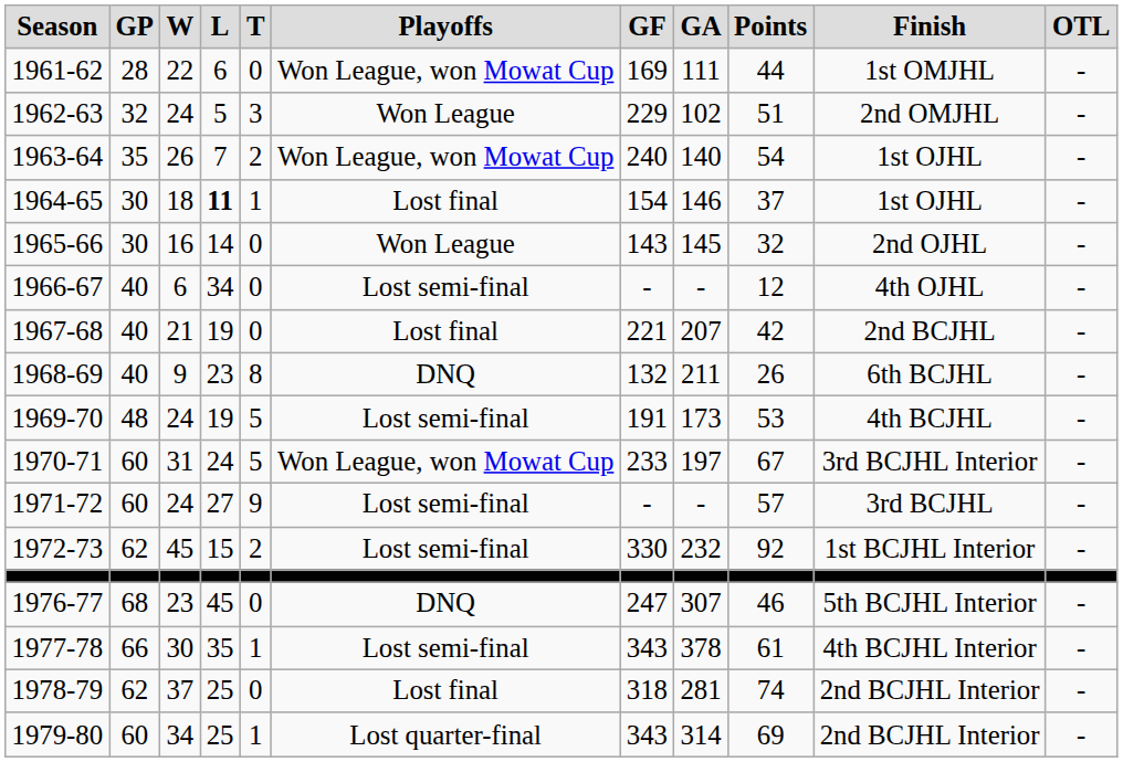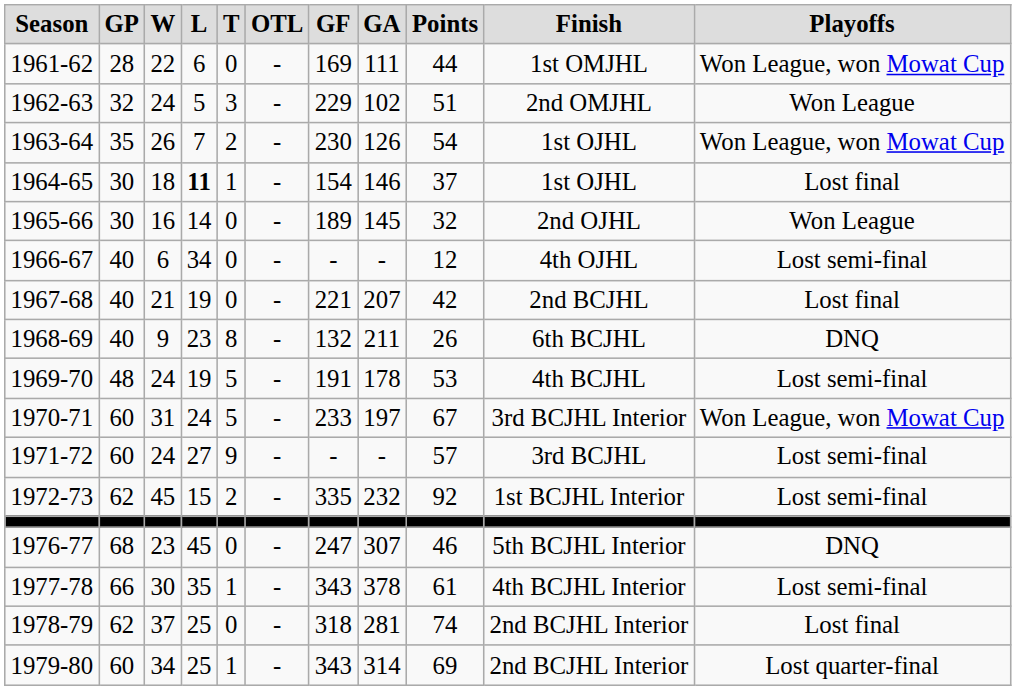columns swapped: OTL <-> Playoffs
1963-64 | GF: 240 -> 230
1963-64 | GA: 140 -> 126
1965-66 | GF: 143 -> 189
1969-70 | GA: 173 -> 178
1972-73 | GF: 330 -> 335
